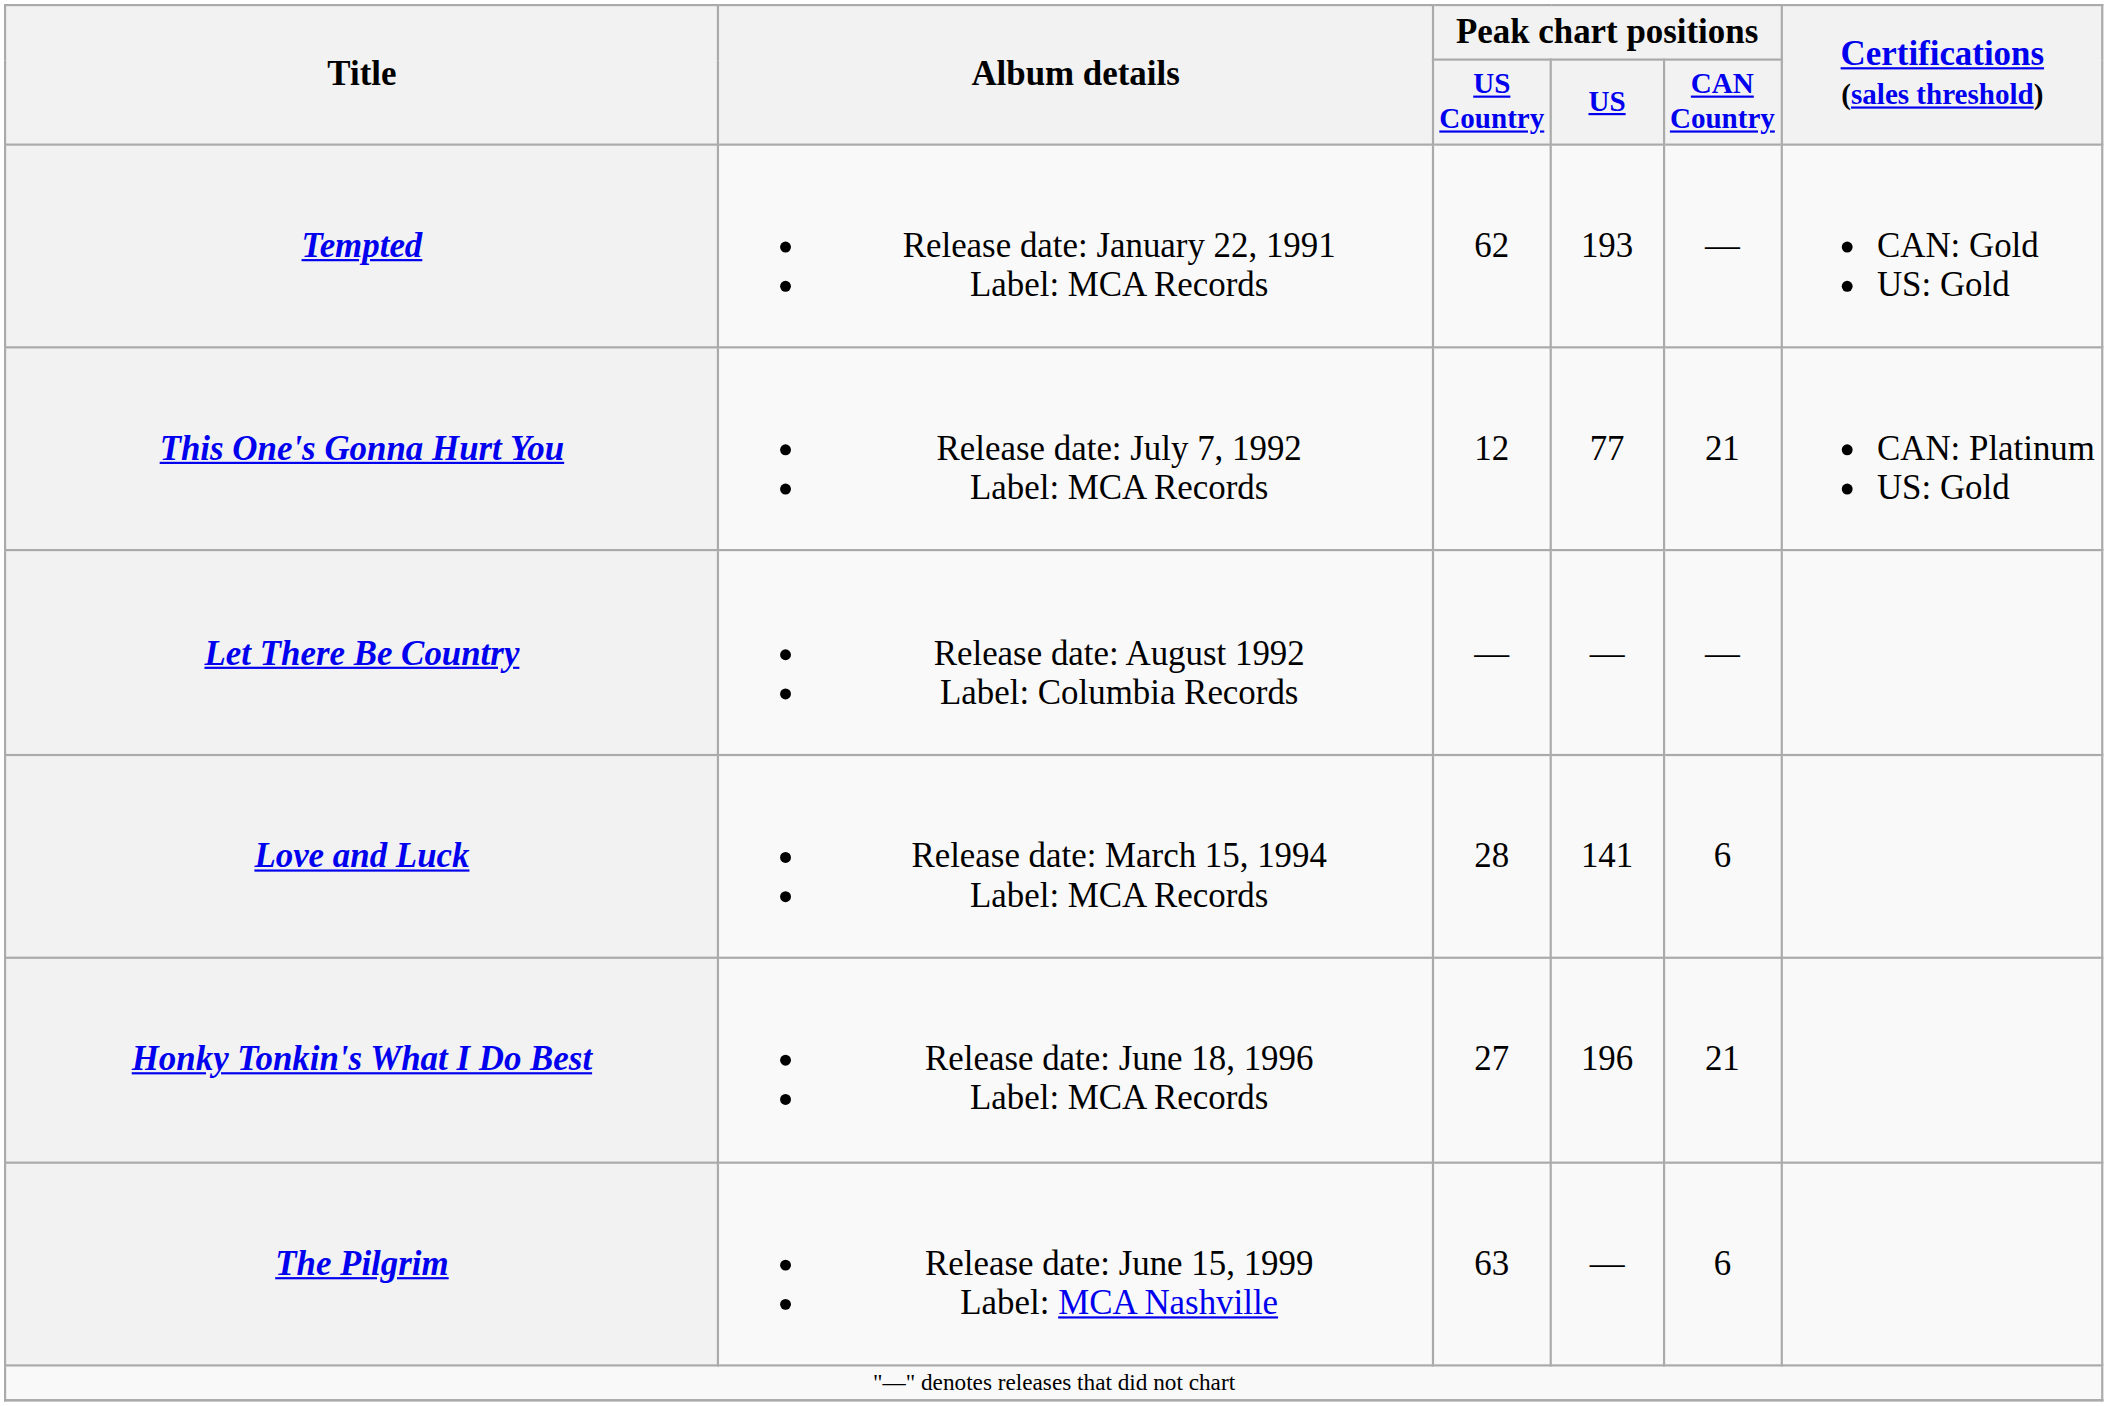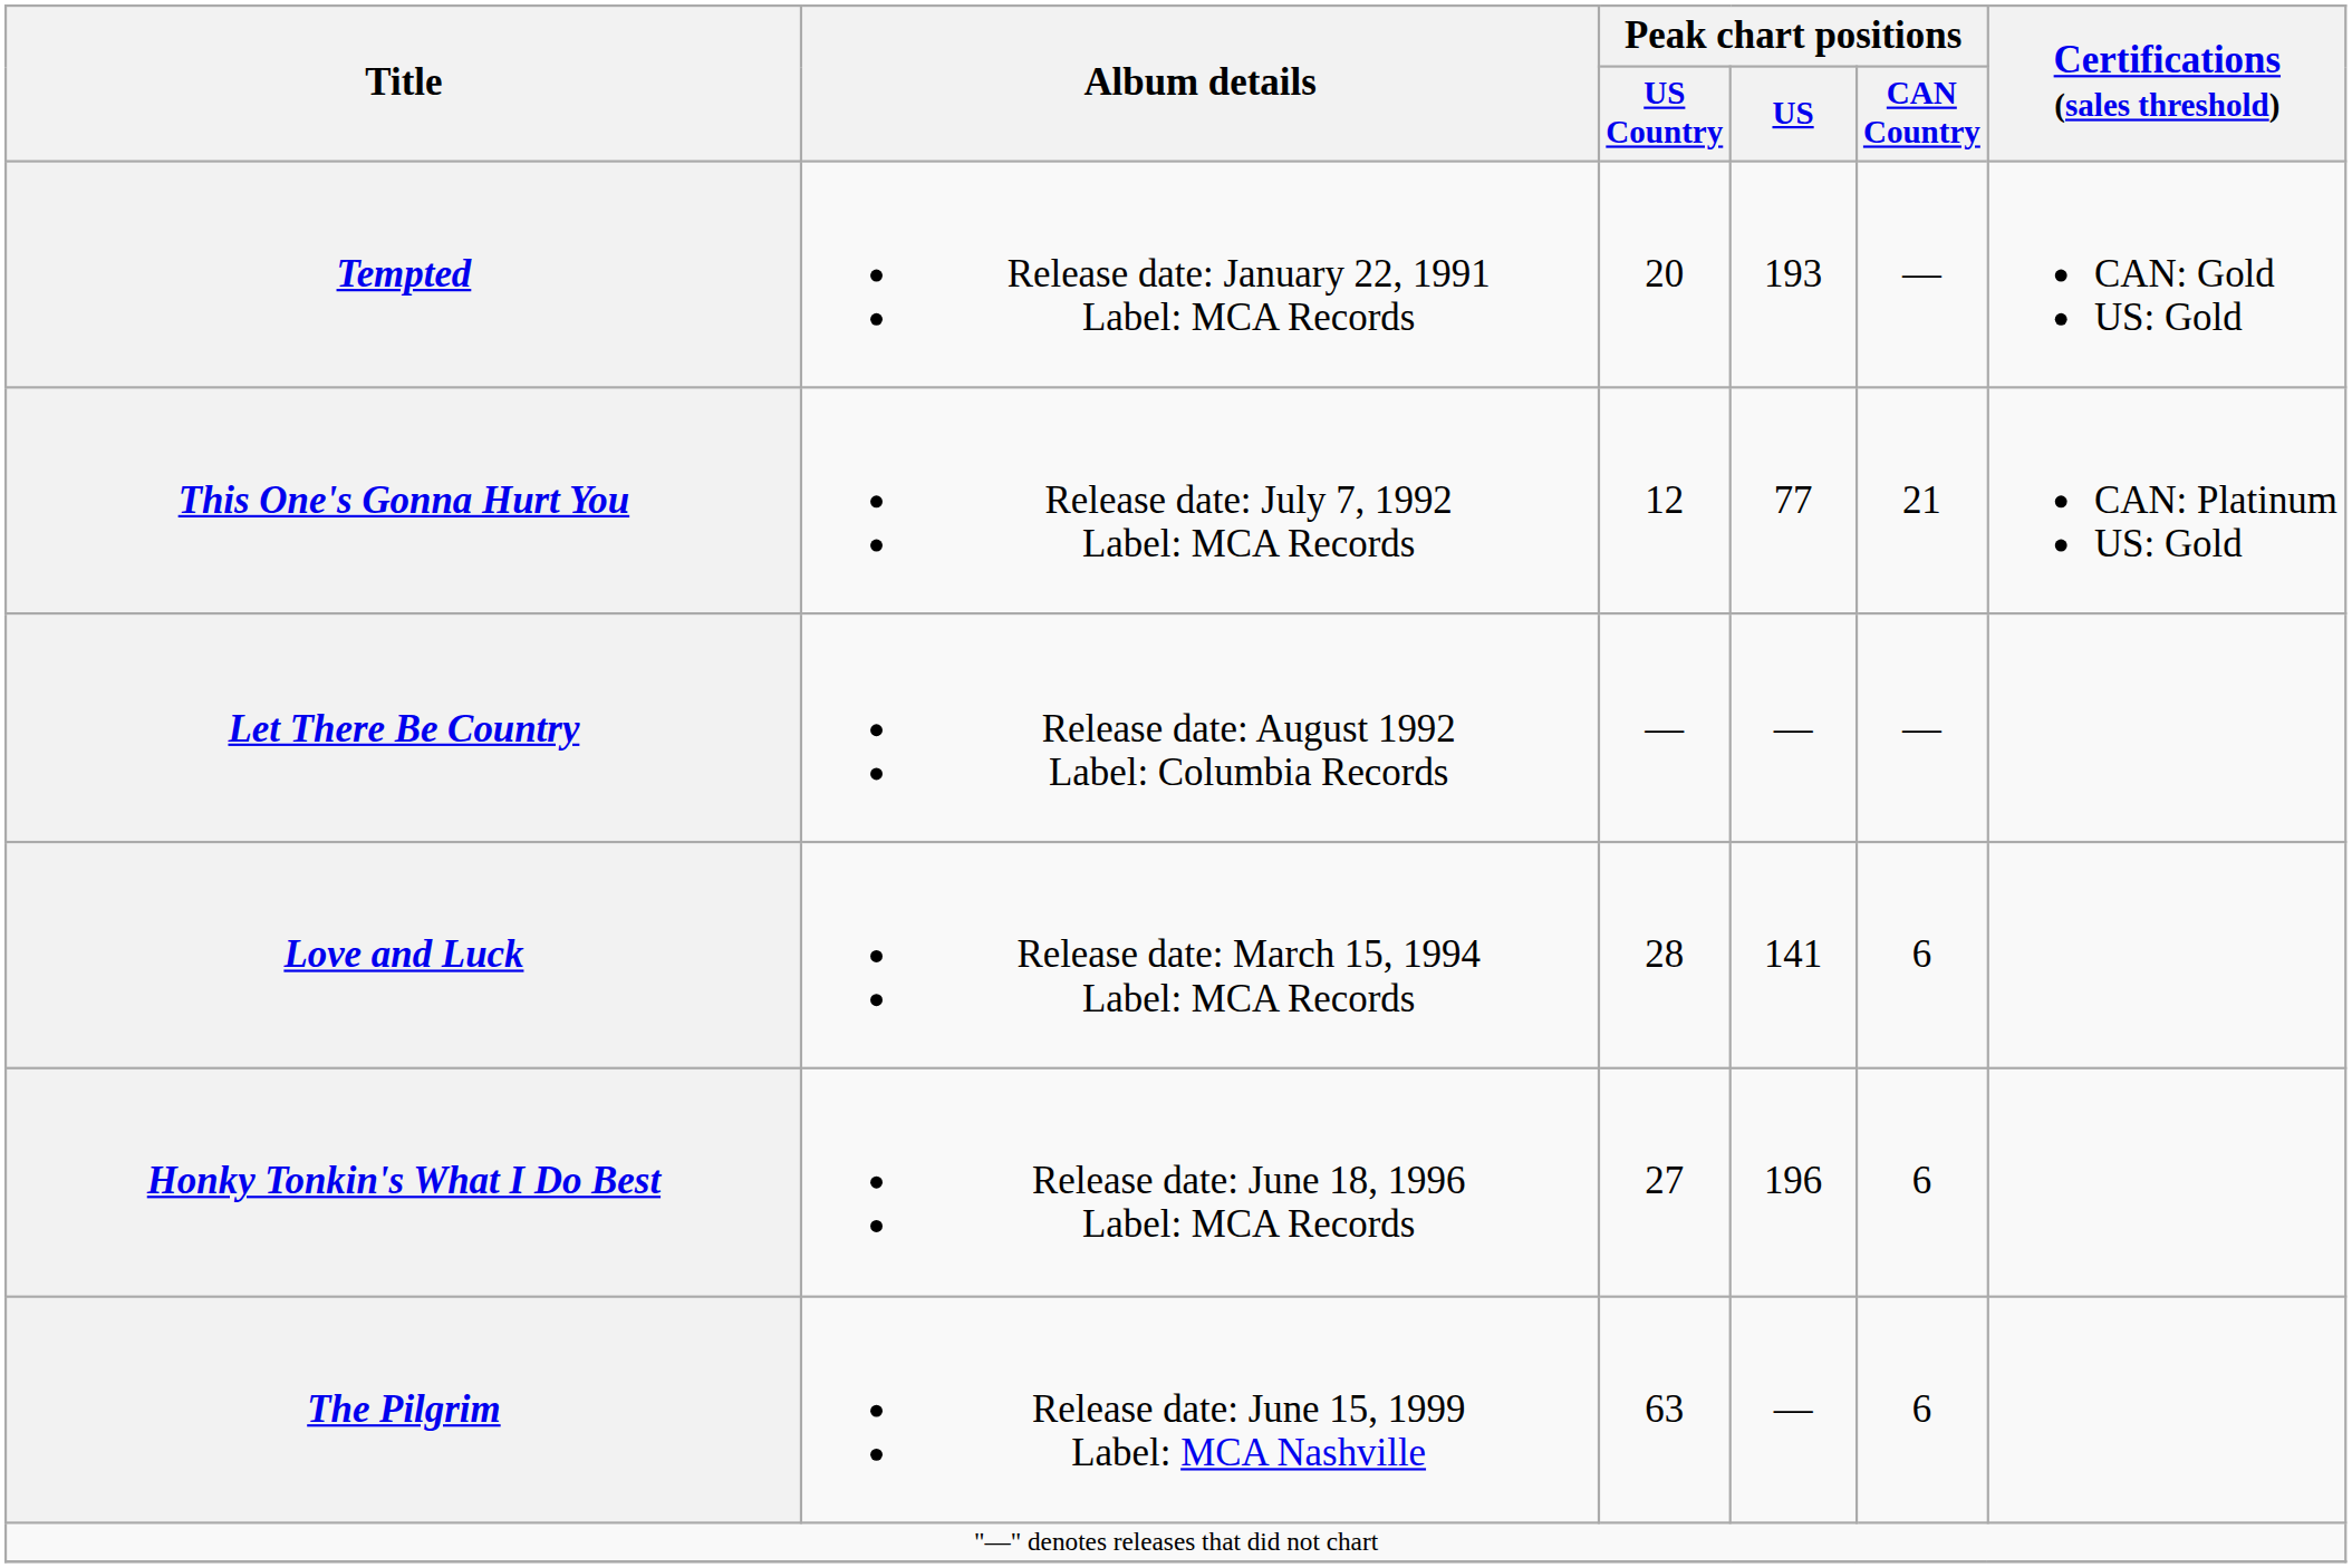Tempted | Peak chart positions / US Country: 62 -> 20
Honky Tonkin's What I Do Best | Peak chart positions / CAN Country: 21 -> 6
